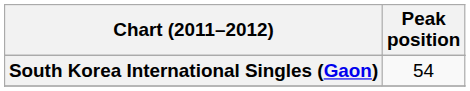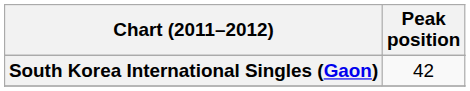South Korea International Singles (Gaon) | Peak position: 54 -> 42
